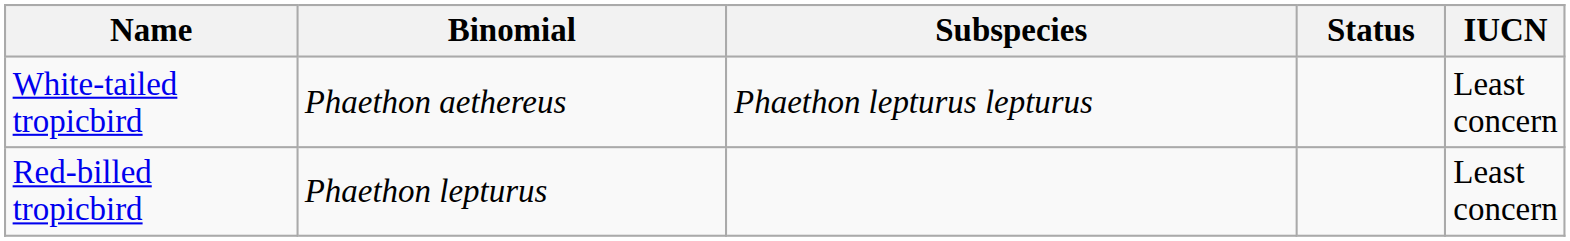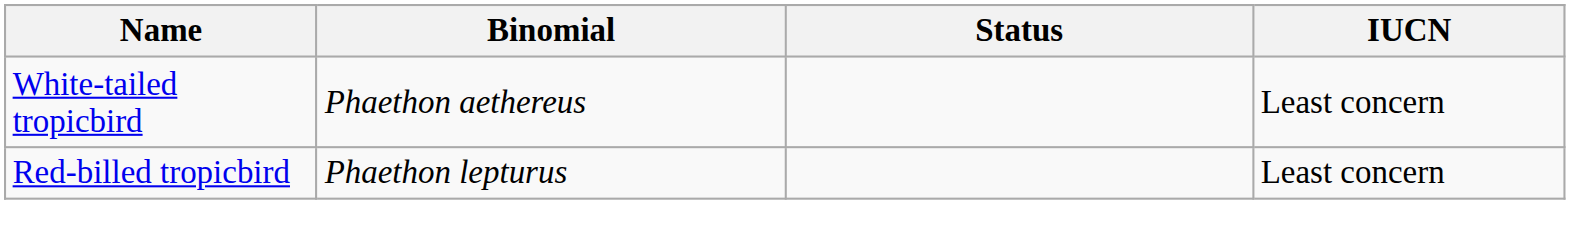- column: Subspecies | Phaethon lepturus lepturus
